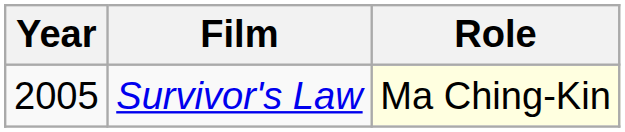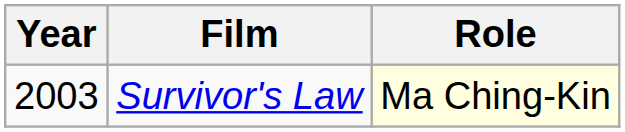Survivor's Law | Year: 2005 -> 2003
